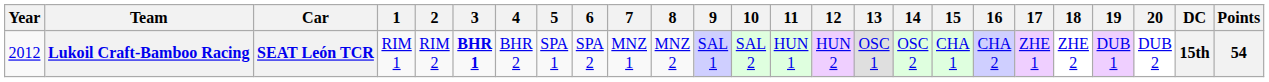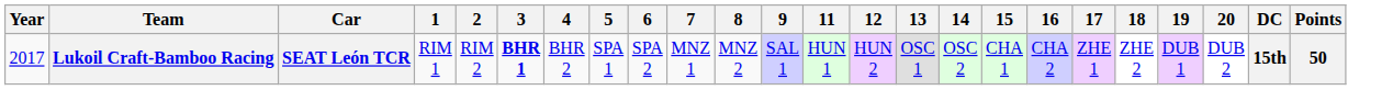- column: 10 | SAL 2
Lukoil Craft-Bamboo Racing | Year: 2012 -> 2017
Lukoil Craft-Bamboo Racing | Points: 54 -> 50
